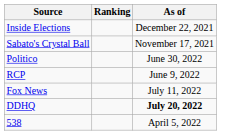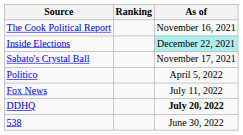+ row: The Cook Political Report | November 16, 2021
Inside Elections | As of: no background -> paleturquoise background
Politico | As of: June 30, 2022 -> April 5, 2022
- row: RCP | June 9, 2022
538 | As of: April 5, 2022 -> June 30, 2022
